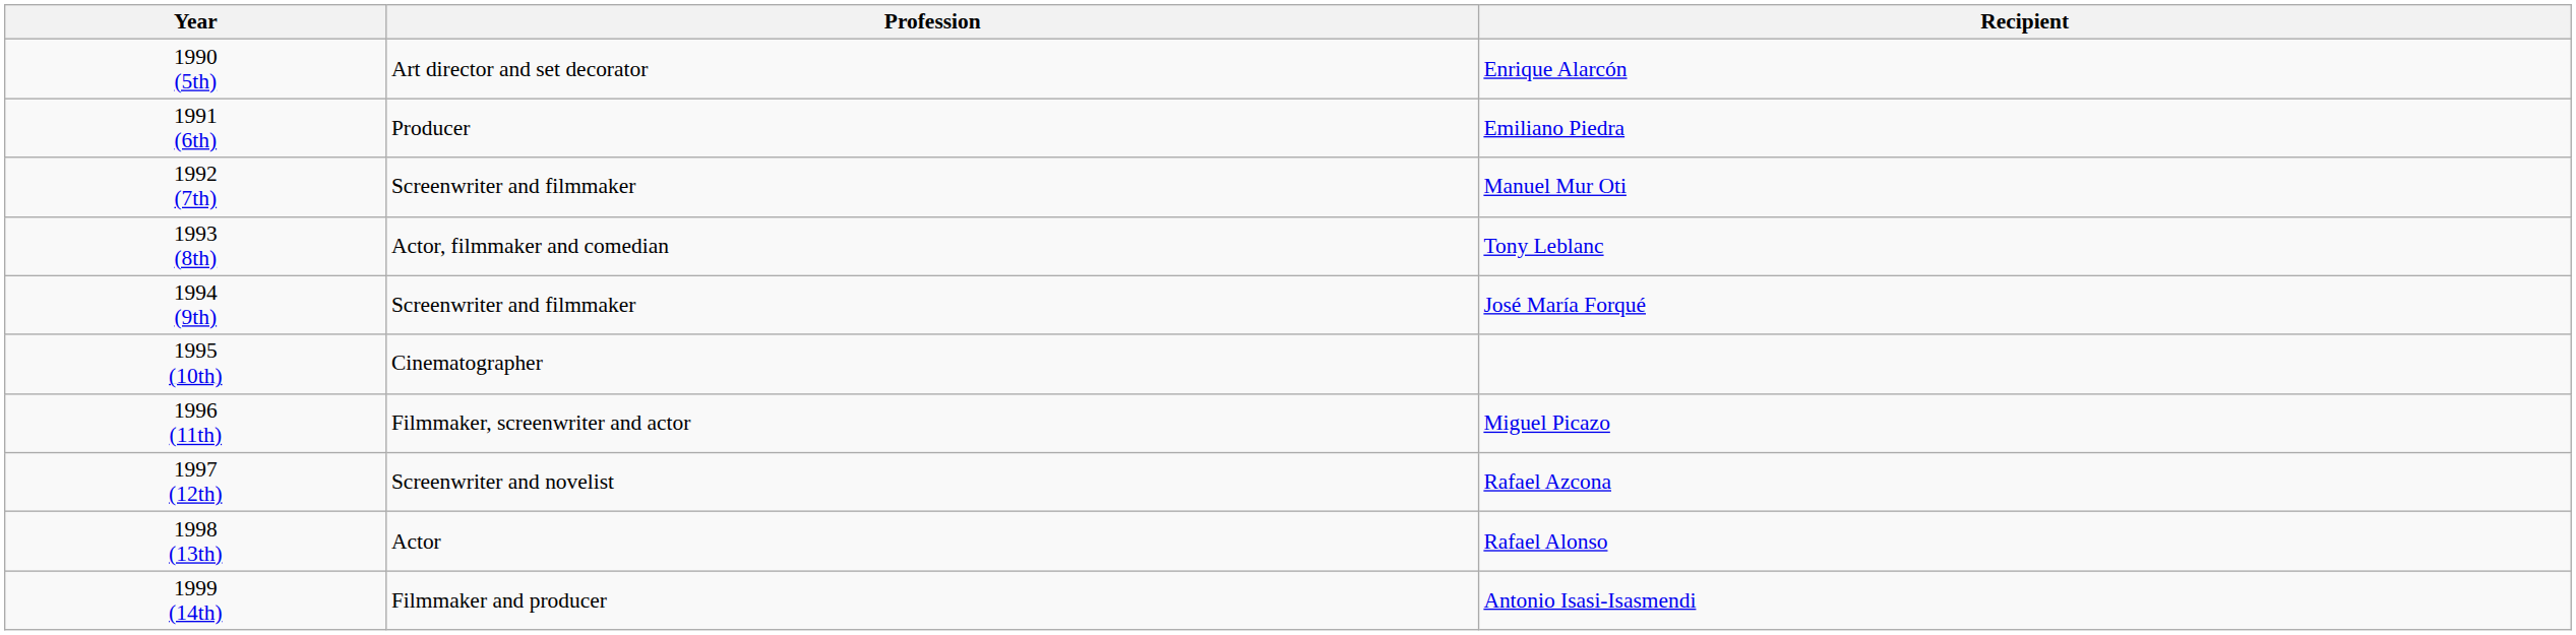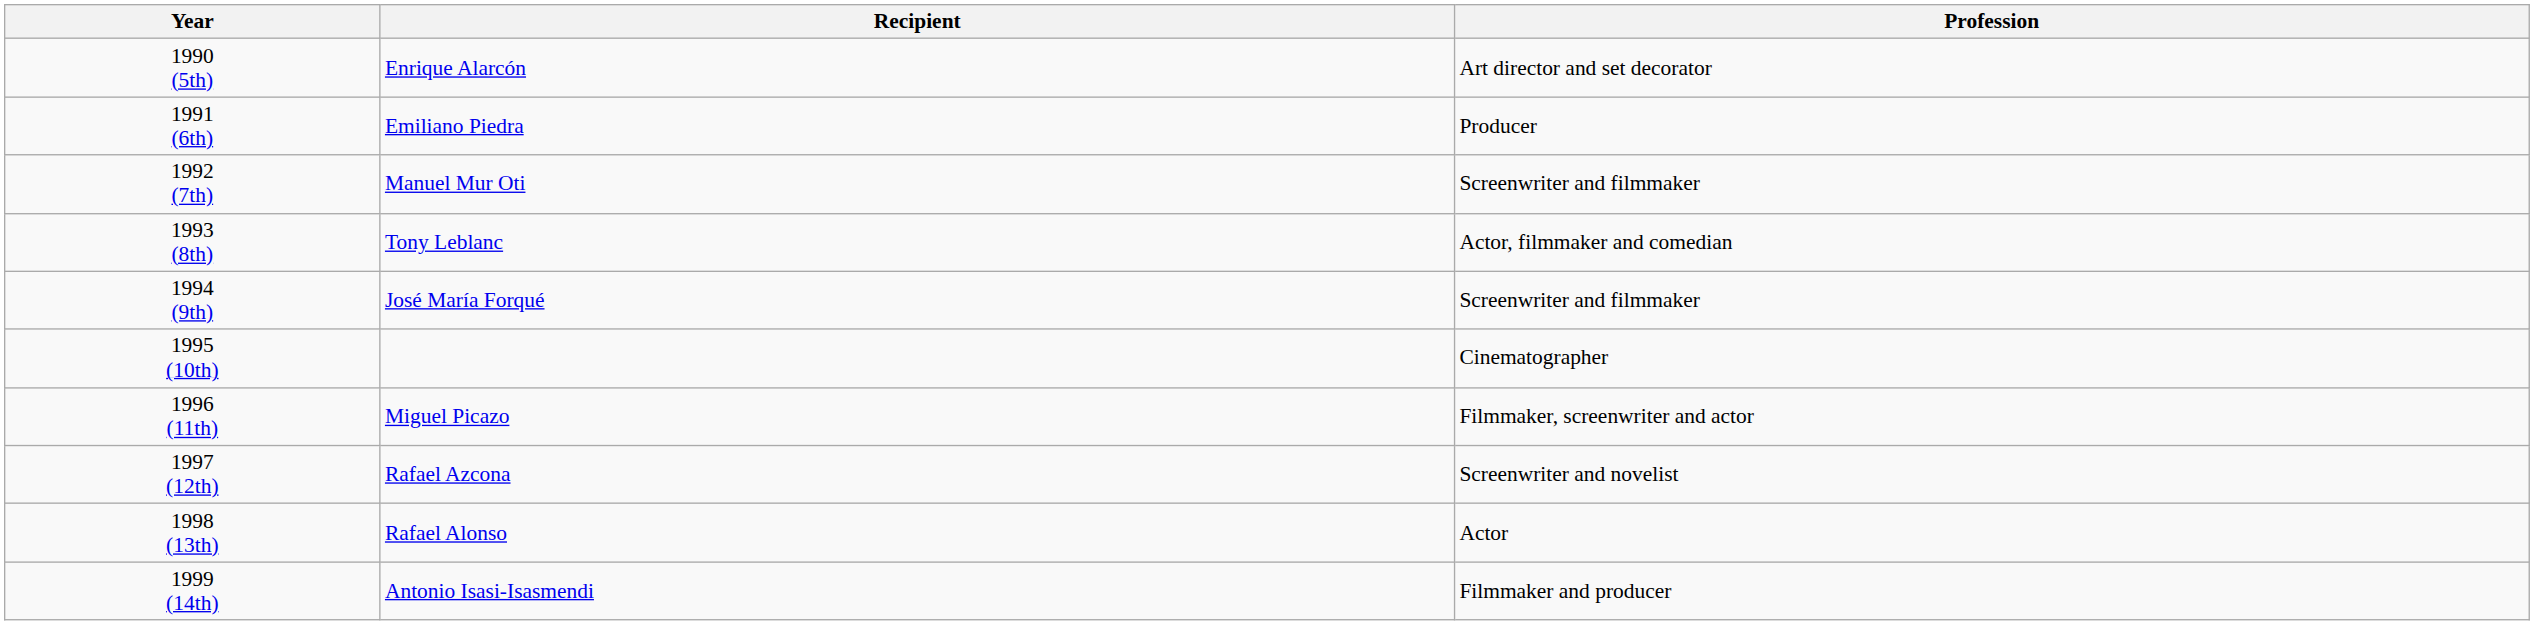columns swapped: Recipient <-> Profession
